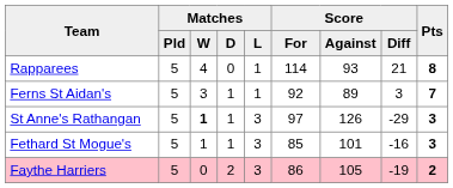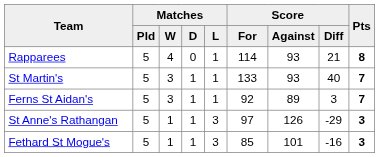+ row: St Martin's | 5 | 3 | 1 | 1 | 133 | 93 | 40 | 7
St Anne's Rathangan | Matches / W: bold -> normal
- row: Faythe Harriers | 5 | 0 | 2 | 3 | 86 | 105 | -19 | 2
